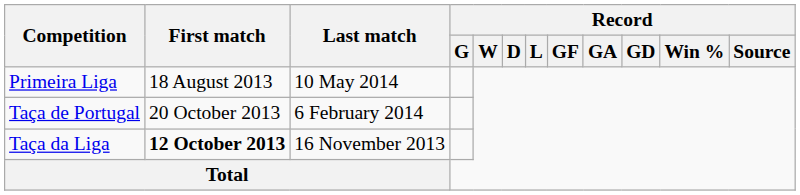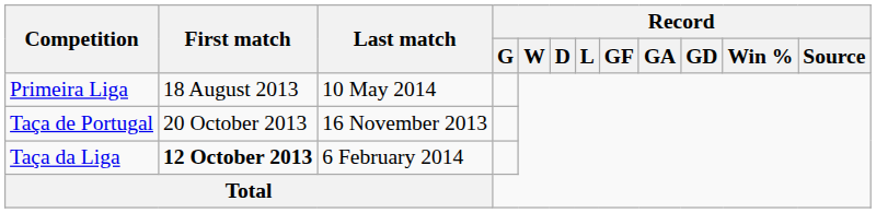Taça de Portugal | Last match: 6 February 2014 -> 16 November 2013
Taça da Liga | Last match: 16 November 2013 -> 6 February 2014
